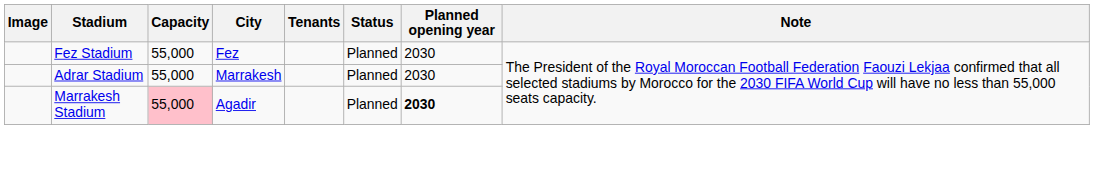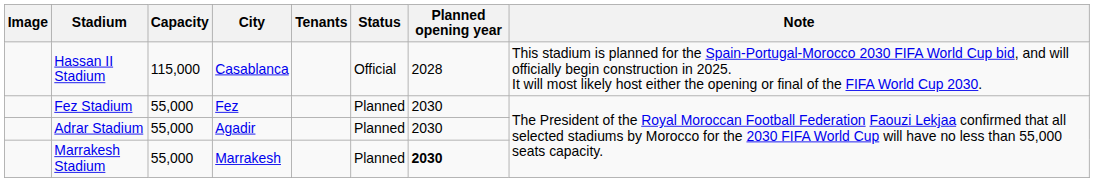+ row: Hassan II Stadium | 115,000 | Casablanca | Official | 2028 | This stadium is planned for the Spain-Portugal-Morocco 2030 FIFA World Cup bid, and will officially begin construction in 2025. It will most likely host either the opening or final of the FIFA World Cup 2030.
Adrar Stadium | City: Marrakesh -> Agadir
Marrakesh Stadium | Capacity: pink background -> no background
Marrakesh Stadium | City: Agadir -> Marrakesh
